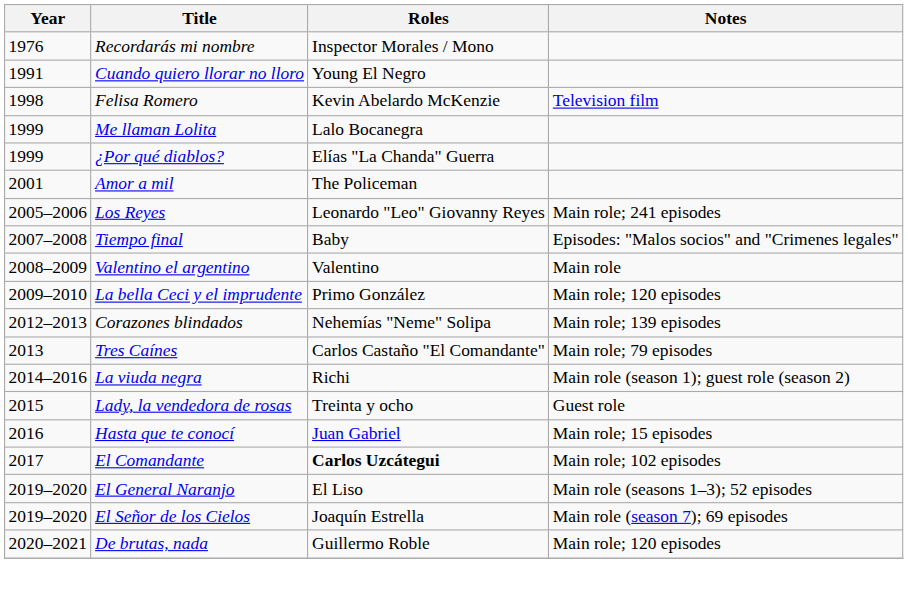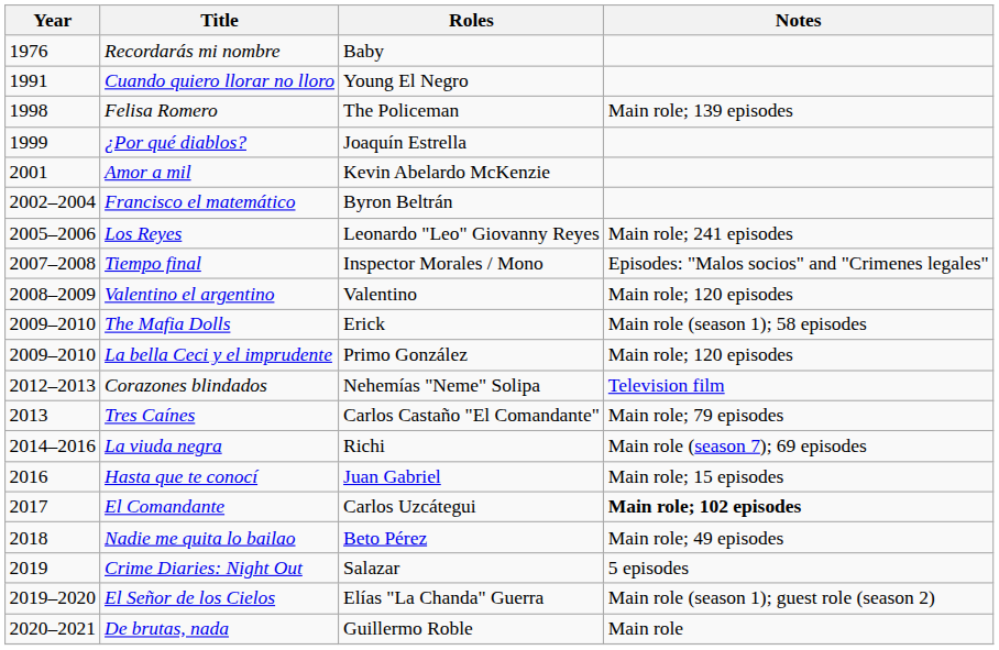Recordarás mi nombre | Roles: Inspector Morales / Mono -> Baby
Felisa Romero | Roles: Kevin Abelardo McKenzie -> The Policeman
Felisa Romero | Notes: Television film -> Main role; 139 episodes
- row: 1999 | Me llaman Lolita | Lalo Bocanegra
¿Por qué diablos? | Roles: Elías "La Chanda" Guerra -> Joaquín Estrella
Amor a mil | Roles: The Policeman -> Kevin Abelardo McKenzie
+ row: 2002–2004 | Francisco el matemático | Byron Beltrán
Tiempo final | Roles: Baby -> Inspector Morales / Mono
Valentino el argentino | Notes: Main role -> Main role; 120 episodes
+ row: 2009–2010 | The Mafia Dolls | Erick | Main role (season 1); 58 episodes
Corazones blindados | Notes: Main role; 139 episodes -> Television film
La viuda negra | Notes: Main role (season 1); guest role (season 2) -> Main role (season 7); 69 episodes
- row: 2015 | Lady, la vendedora de rosas | Treinta y ocho | Guest role
El Comandante | Roles: bold -> normal
El Comandante | Notes: normal -> bold
+ row: 2018 | Nadie me quita lo bailao | Beto Pérez | Main role; 49 episodes
+ row: 2019 | Crime Diaries: Night Out | Salazar | 5 episodes
- row: 2019–2020 | El General Naranjo | El Liso | Main role (seasons 1–3); 52 episodes
El Señor de los Cielos | Roles: Joaquín Estrella -> Elías "La Chanda" Guerra
El Señor de los Cielos | Notes: Main role (season 7); 69 episodes -> Main role (season 1); guest role (season 2)
De brutas, nada | Notes: Main role; 120 episodes -> Main role
